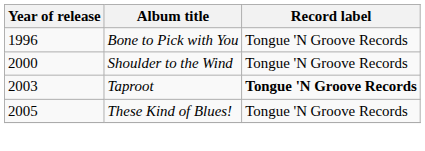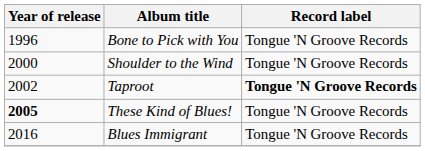Taproot | Year of release: 2003 -> 2002
These Kind of Blues! | Year of release: normal -> bold
+ row: 2016 | Blues Immigrant | Tongue 'N Groove Records
